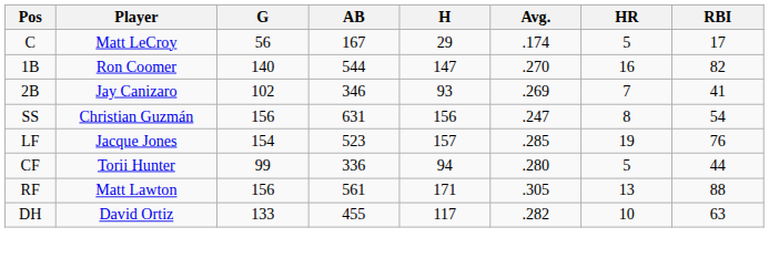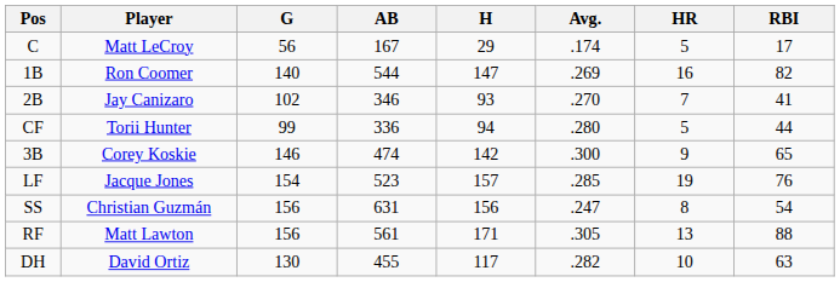1B | Avg.: .270 -> .269
2B | Avg.: .269 -> .270
rows swapped: SS <-> CF
+ row: 3B | Corey Koskie | 146 | 474 | 142 | .300 | 9 | 65
DH | G: 133 -> 130
